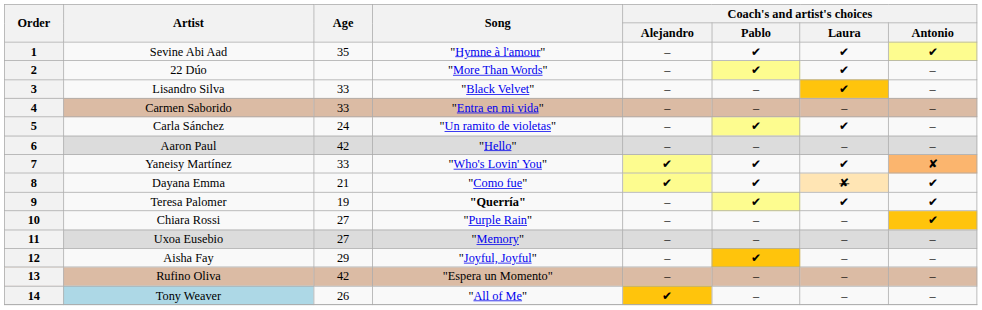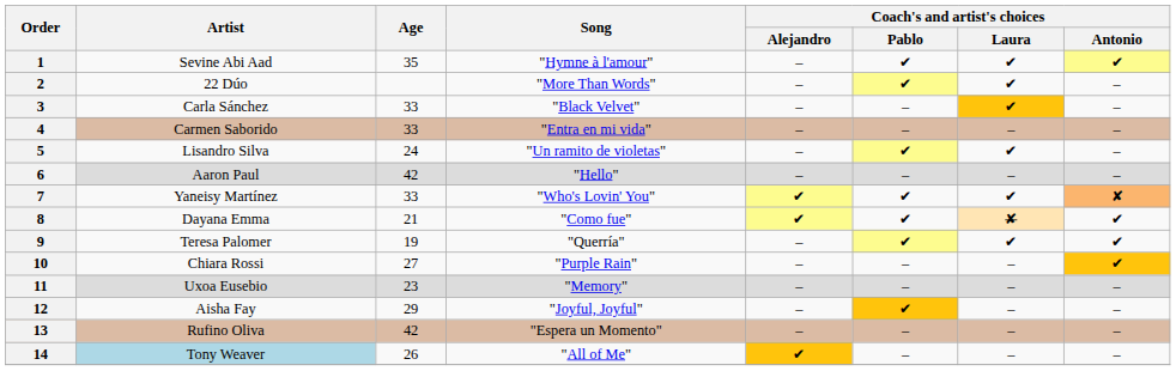3 | Artist: Lisandro Silva -> Carla Sánchez
5 | Artist: Carla Sánchez -> Lisandro Silva
9 | Song: bold -> normal
11 | Age: 27 -> 23
